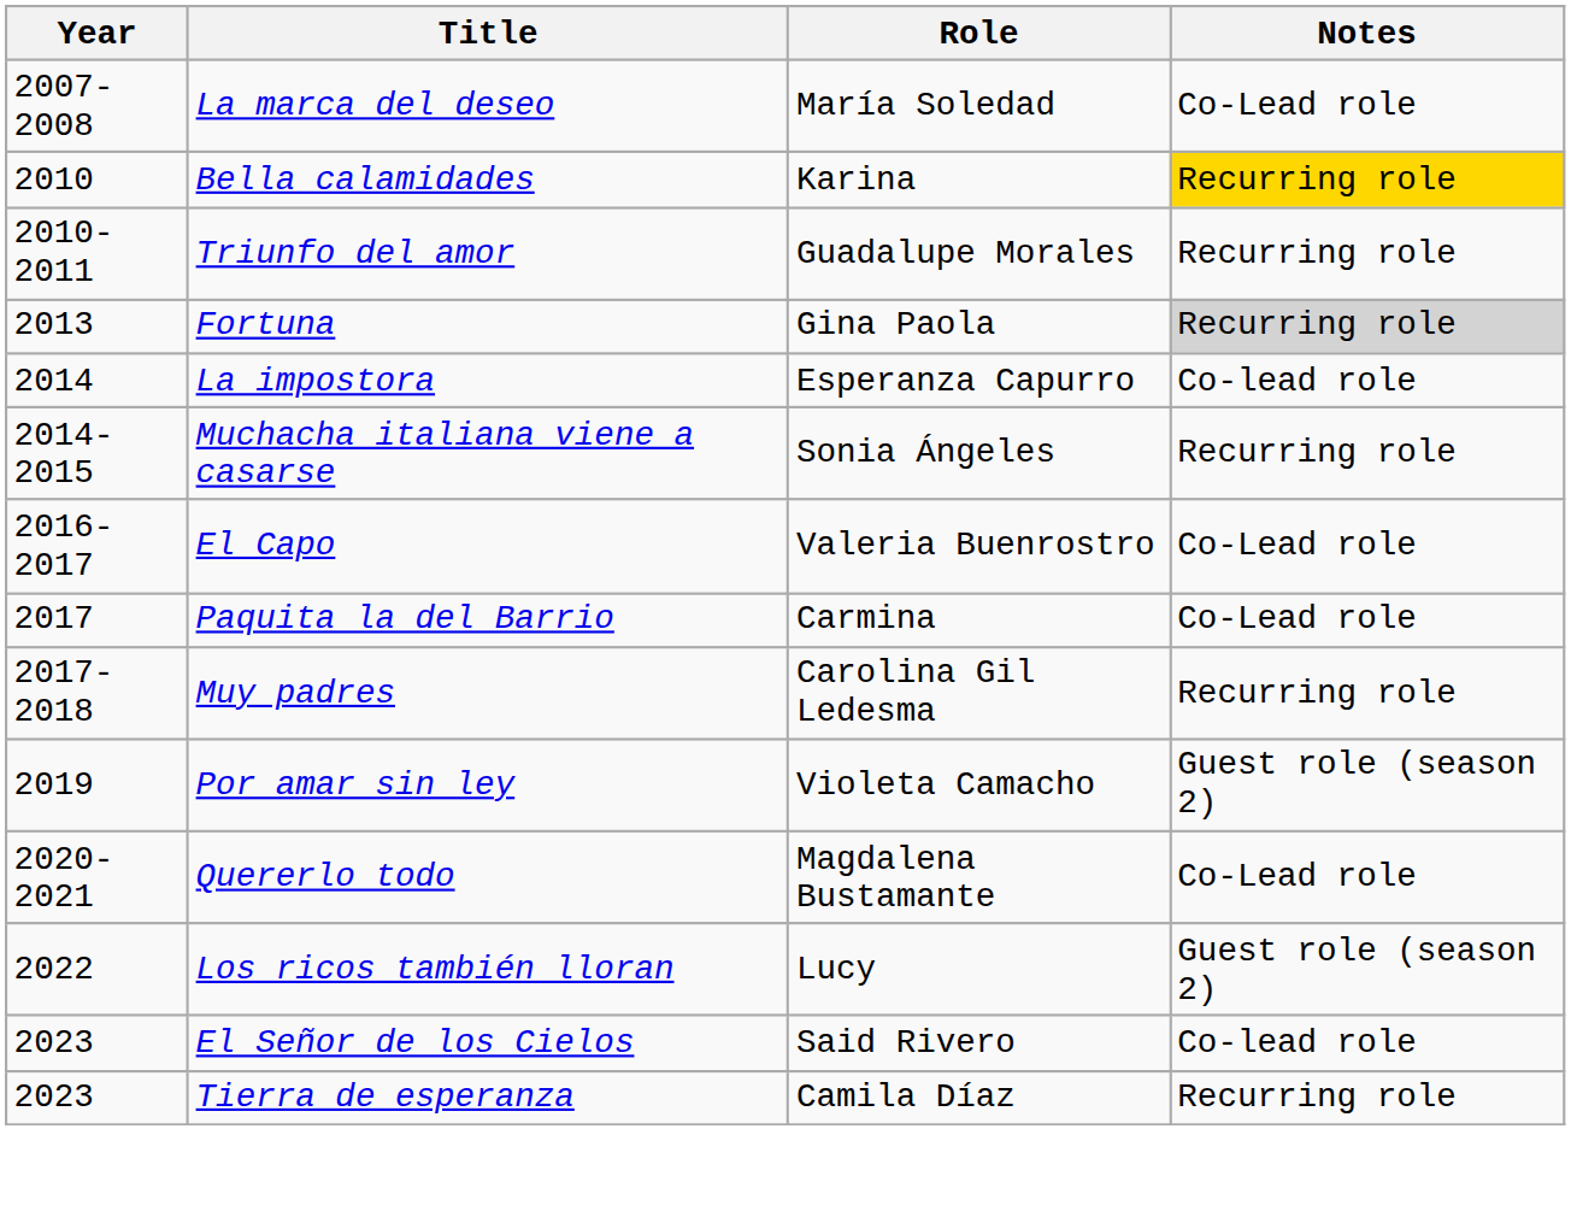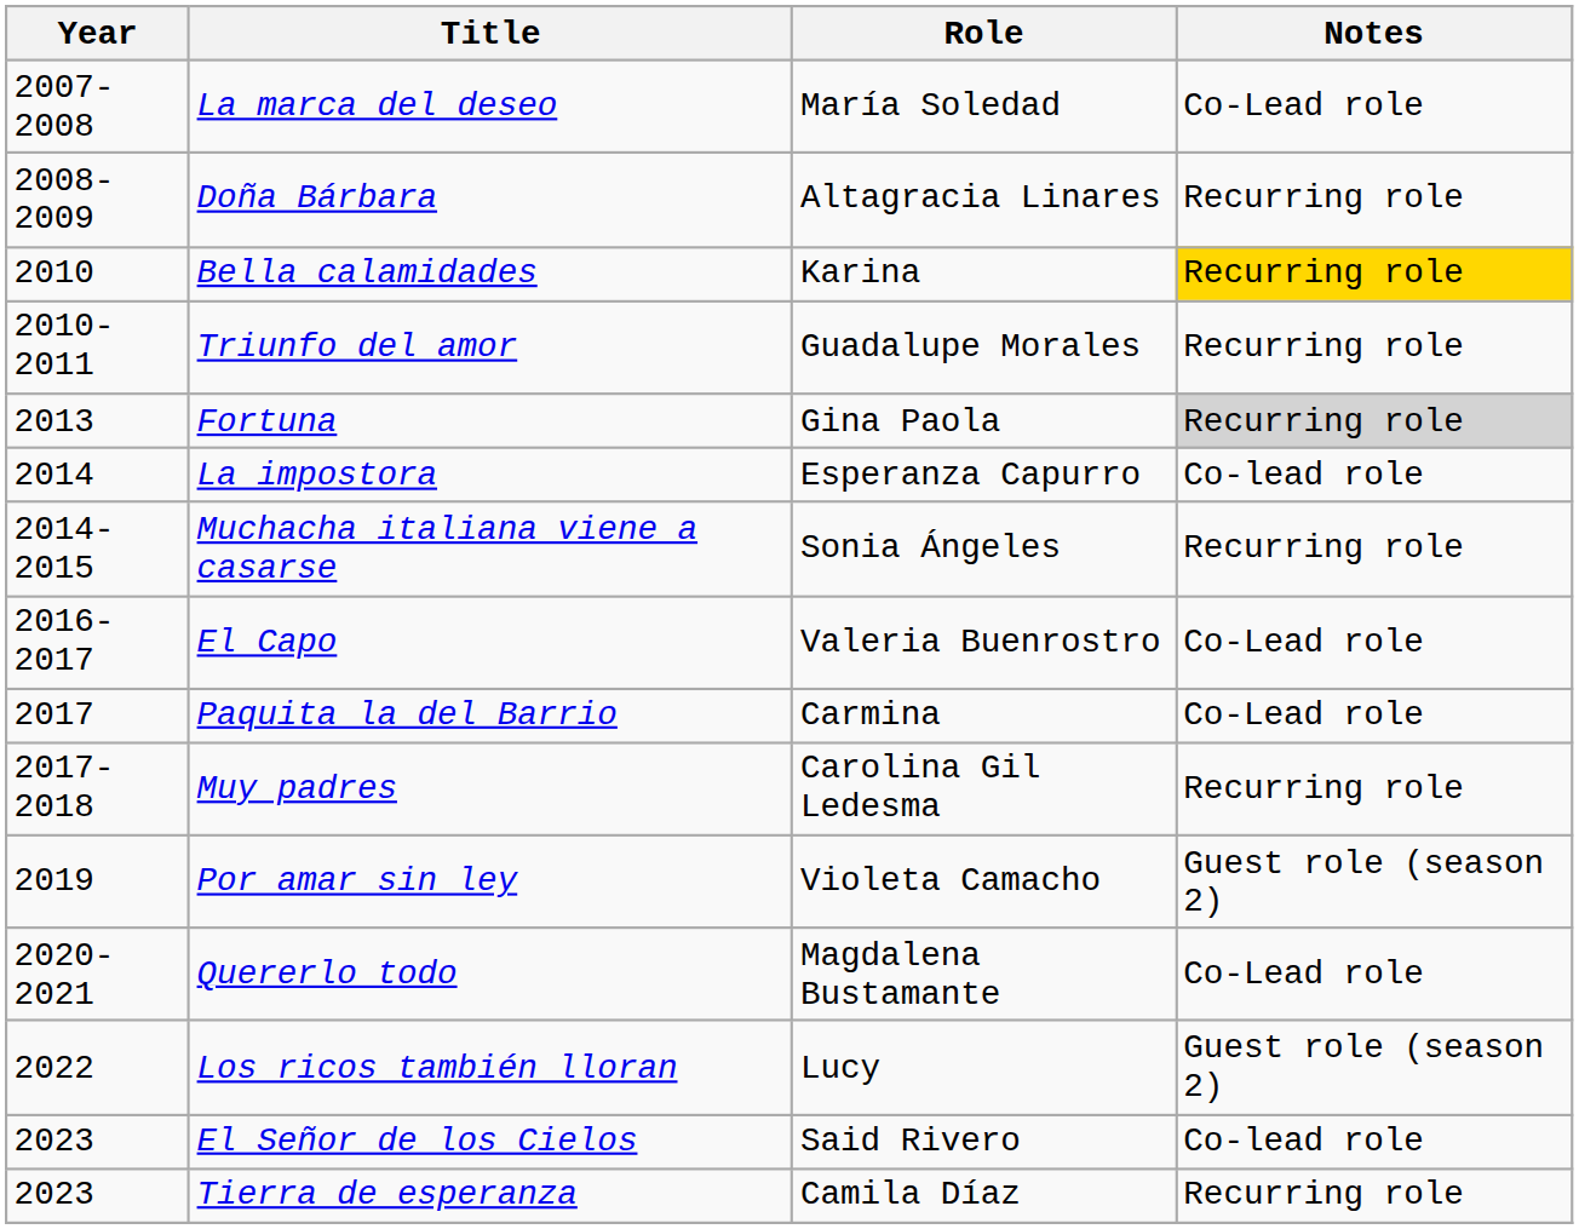+ row: 2008-2009 | Doña Bárbara | Altagracia Linares | Recurring role
